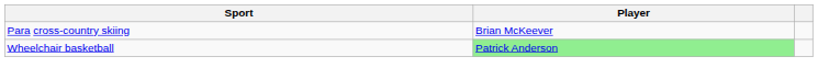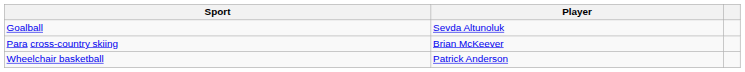+ row: Goalball | Sevda Altunoluk
Wheelchair basketball | Player: lightgreen background -> no background
